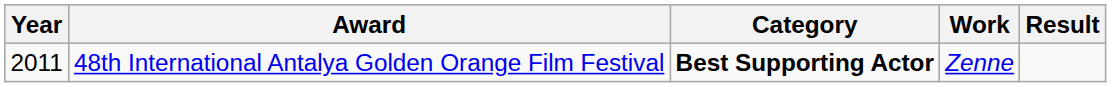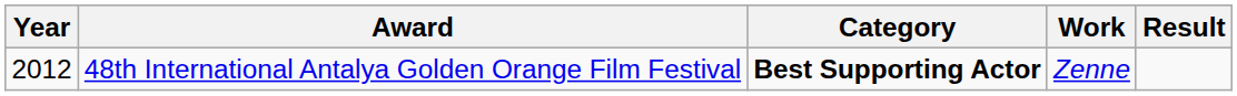48th International Antalya Golden Orange Film Festival | Year: 2011 -> 2012
